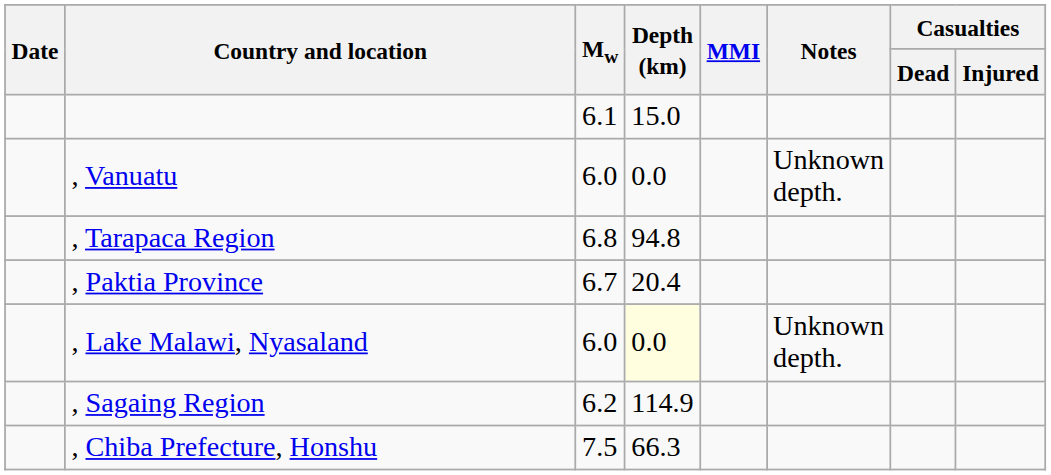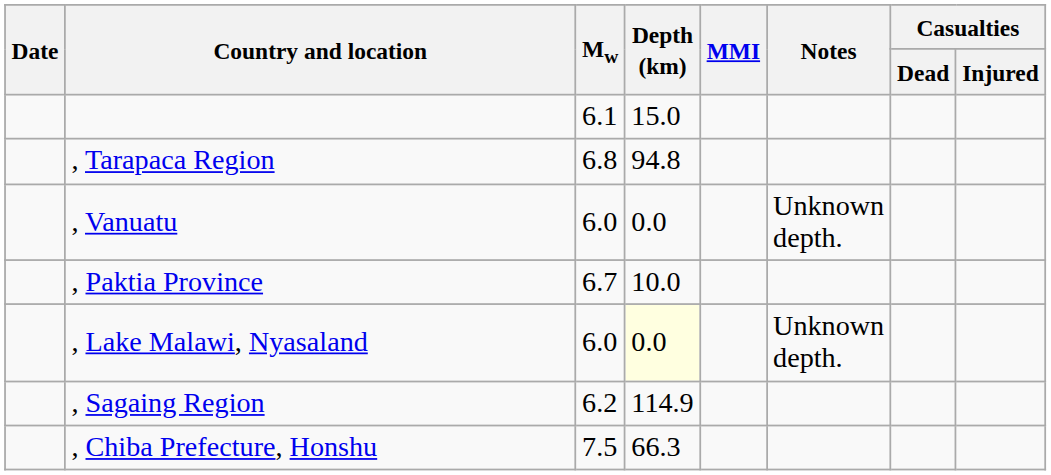rows swapped: , Vanuatu <-> , Tarapaca Region
, Paktia Province | Depth (km): 20.4 -> 10.0
